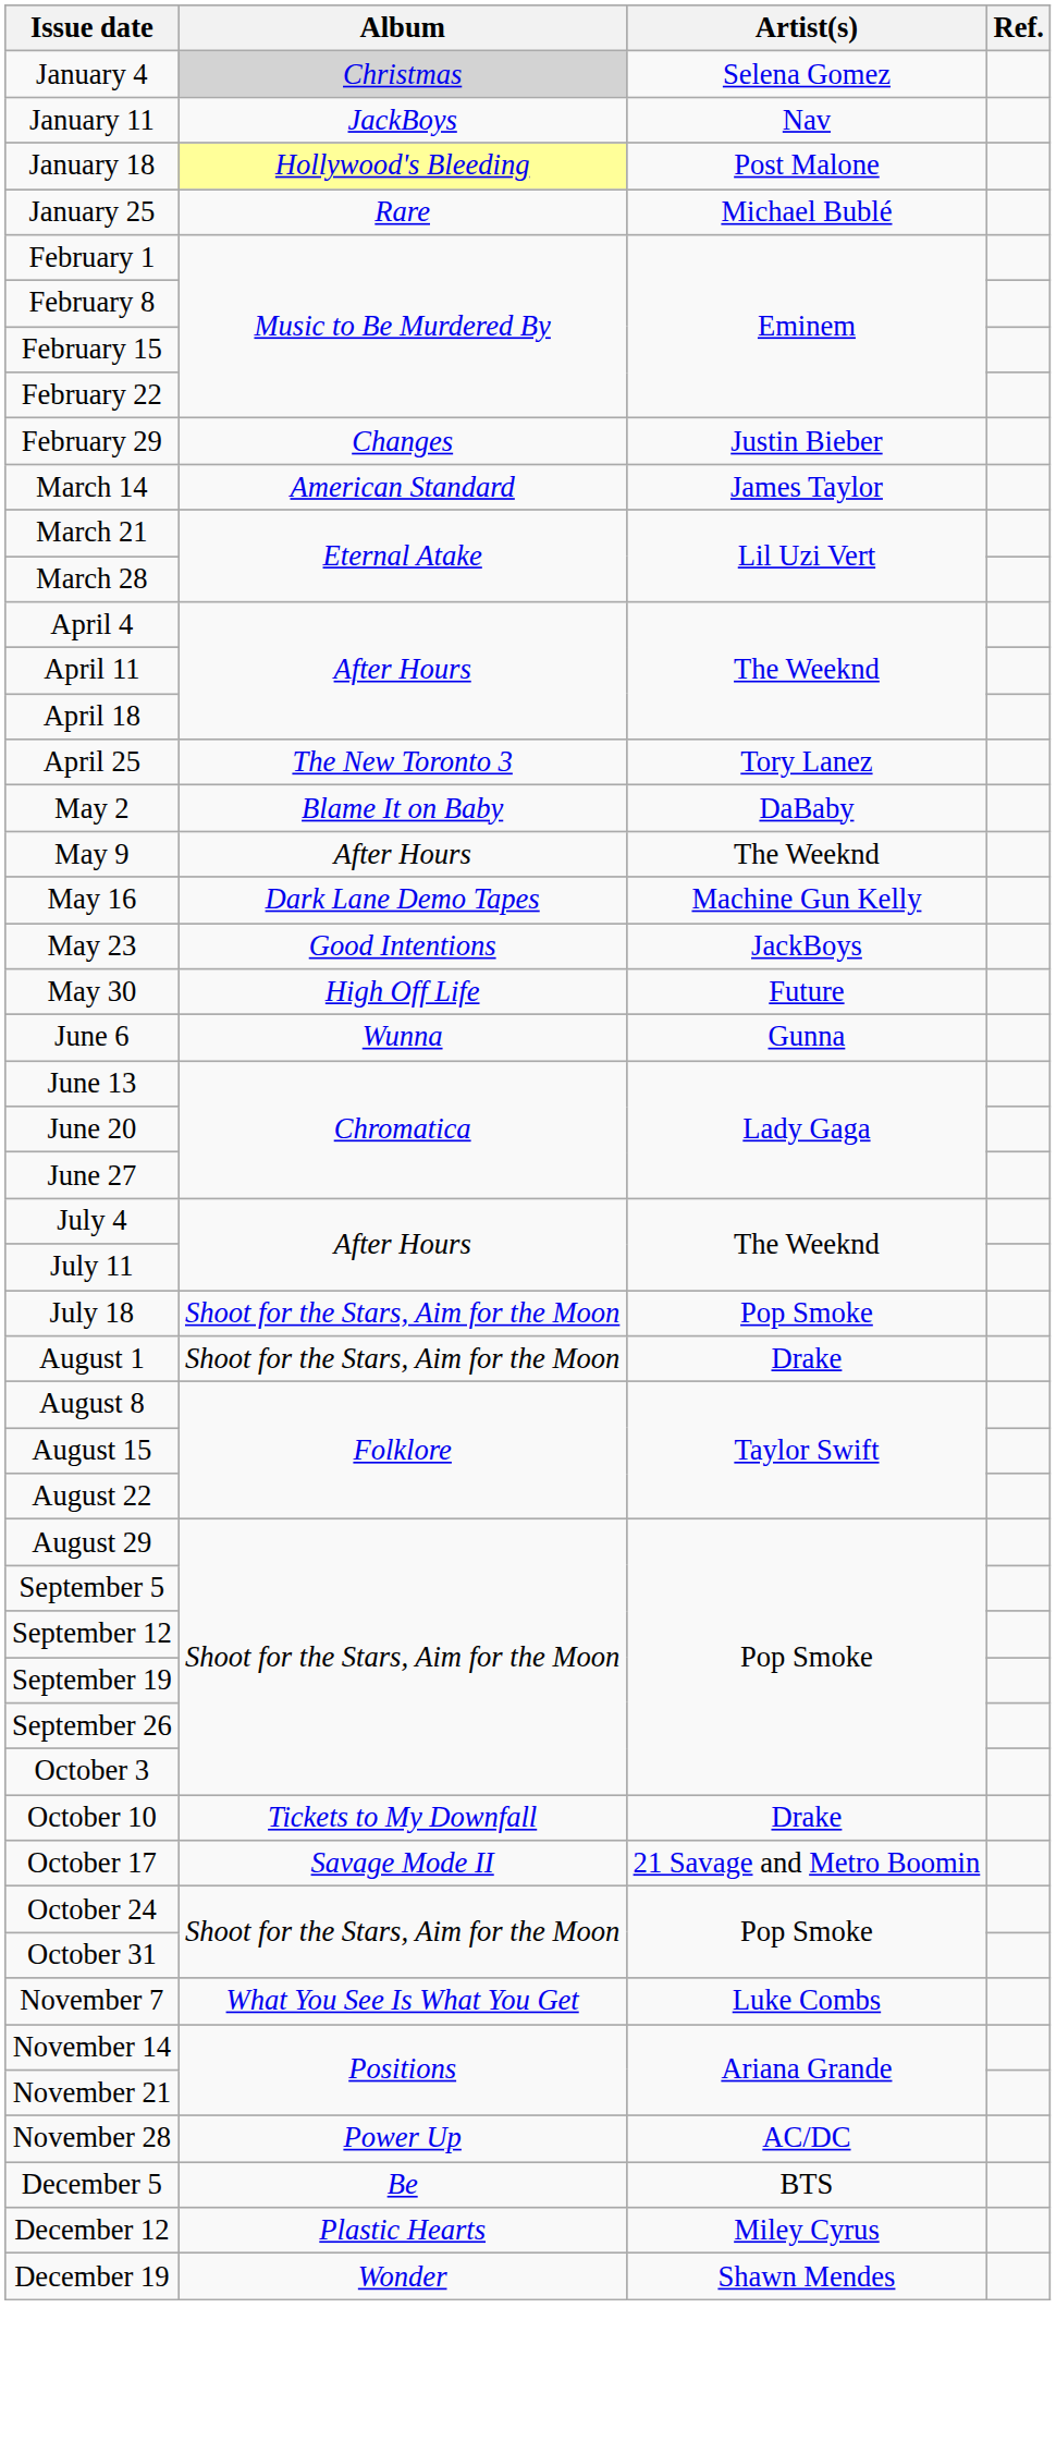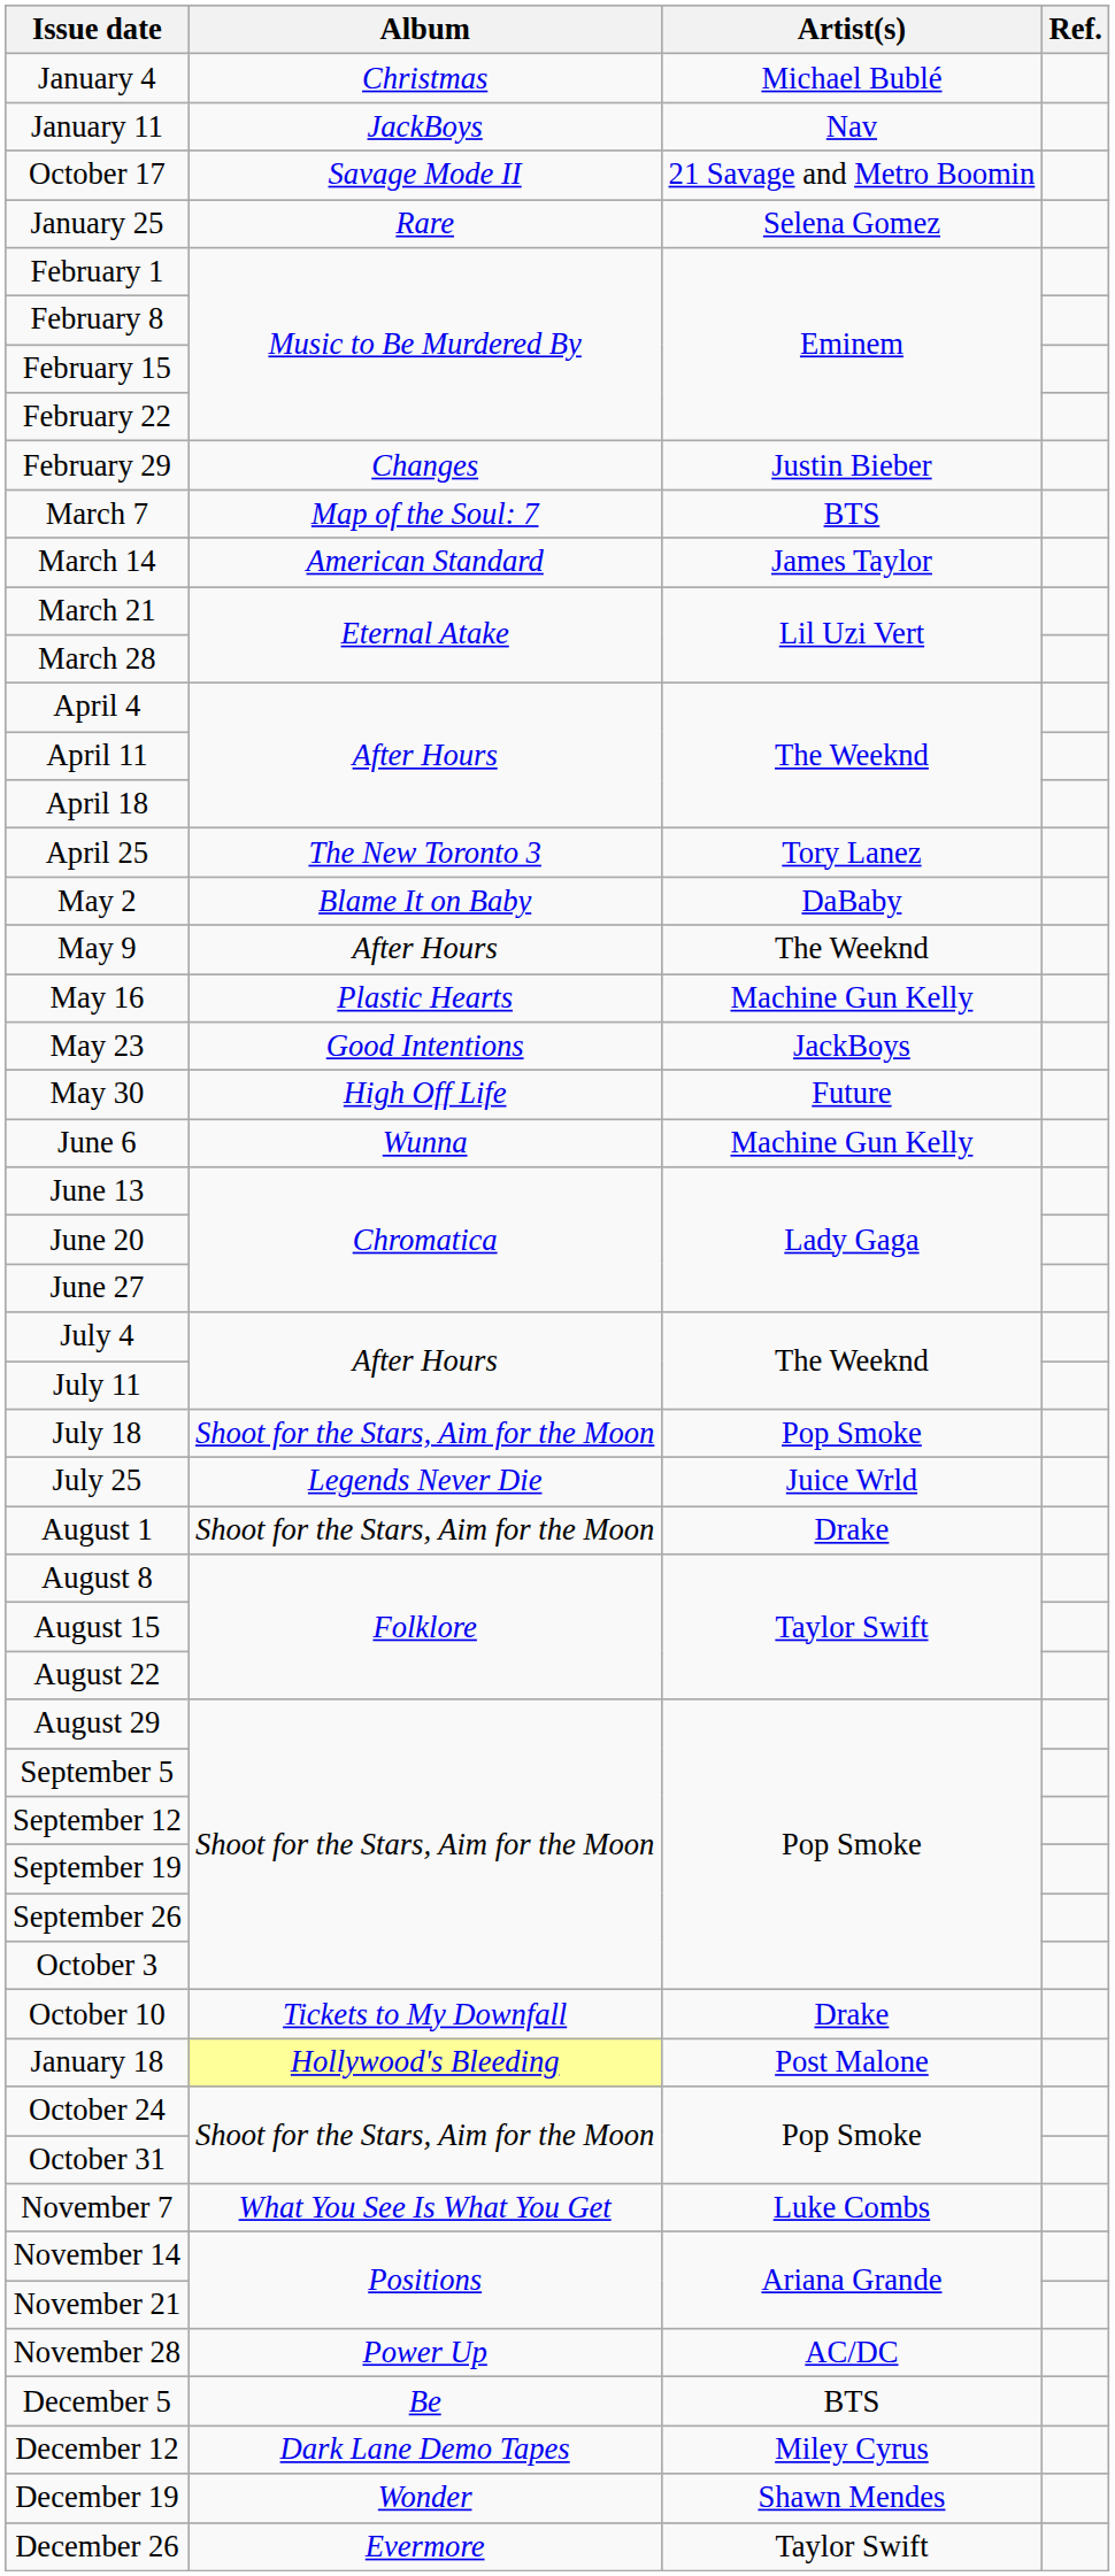January 4 | Album: lightgrey background -> no background
January 4 | Artist(s): Selena Gomez -> Michael Bublé
rows swapped: January 18 <-> October 17
January 25 | Artist(s): Michael Bublé -> Selena Gomez
+ row: March 7 | Map of the Soul: 7 | BTS
May 16 | Album: Dark Lane Demo Tapes -> Plastic Hearts
June 6 | Artist(s): Gunna -> Machine Gun Kelly
+ row: July 25 | Legends Never Die | Juice Wrld
December 12 | Album: Plastic Hearts -> Dark Lane Demo Tapes
+ row: December 26 | Evermore | Taylor Swift
